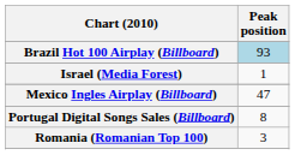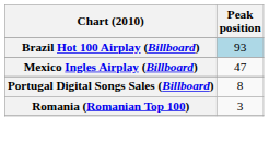- row: Israel (Media Forest) | 1
